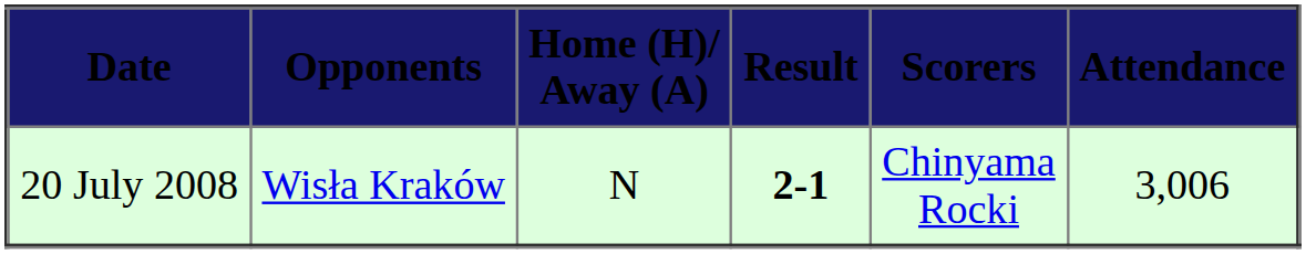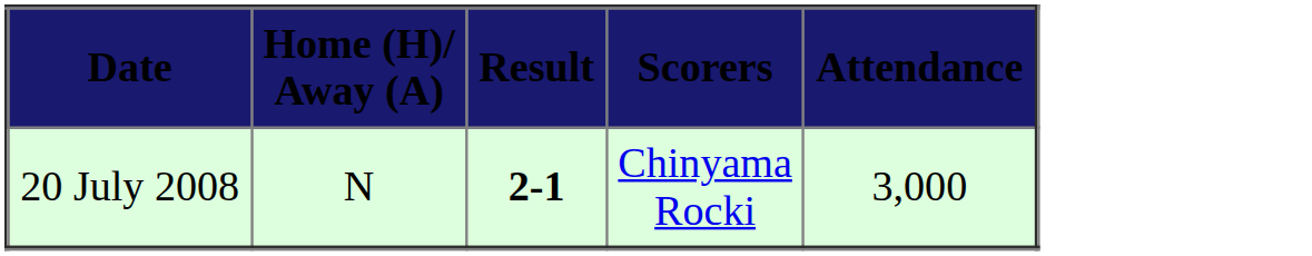- column: Opponents | Wisła Kraków
20 July 2008 | Attendance: 3,006 -> 3,000
